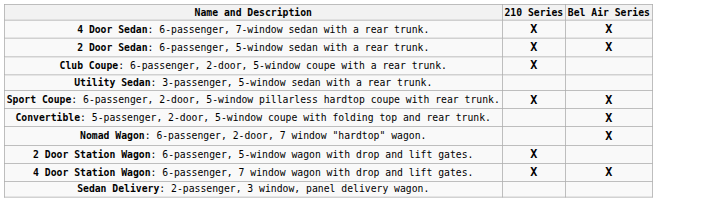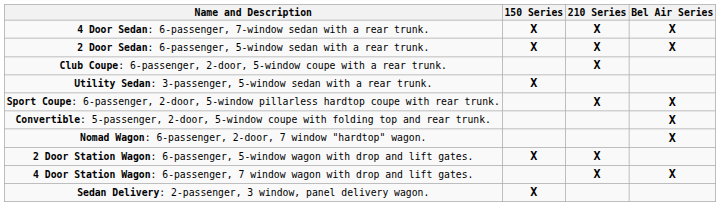+ column: 150 Series | X | X | X | X | X
